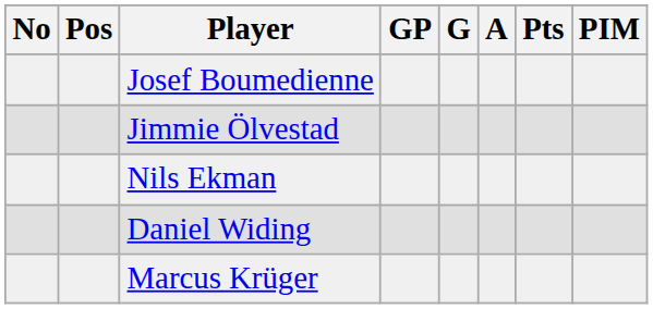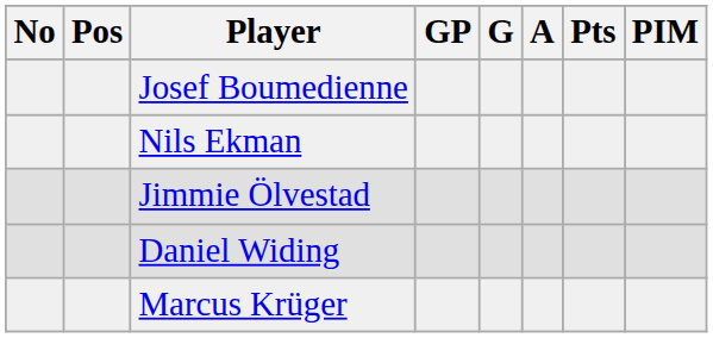rows swapped: Jimmie Ölvestad <-> Nils Ekman
